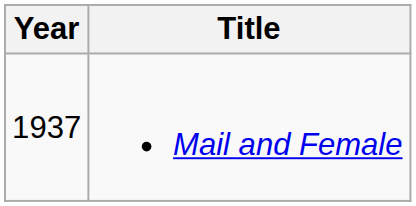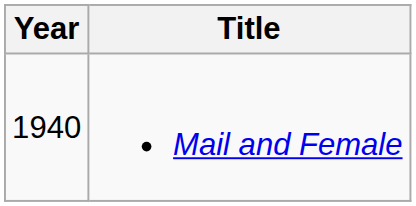Mail and Female | Year: 1937 -> 1940
